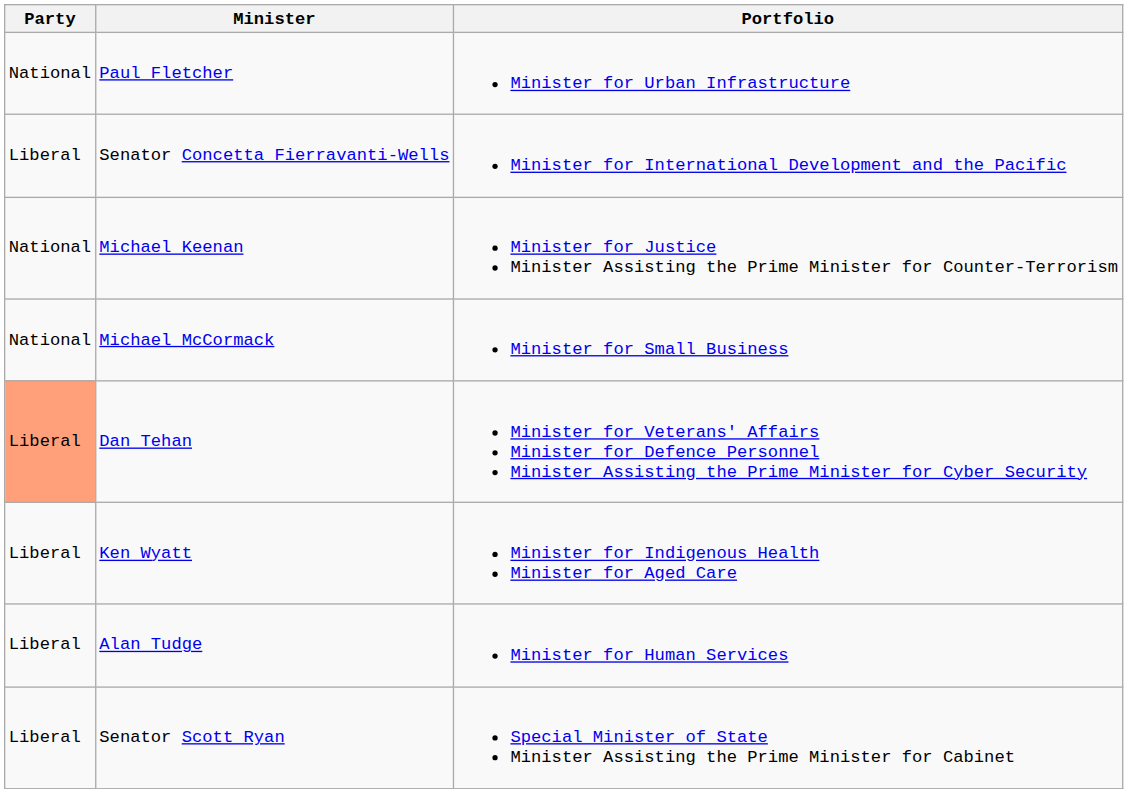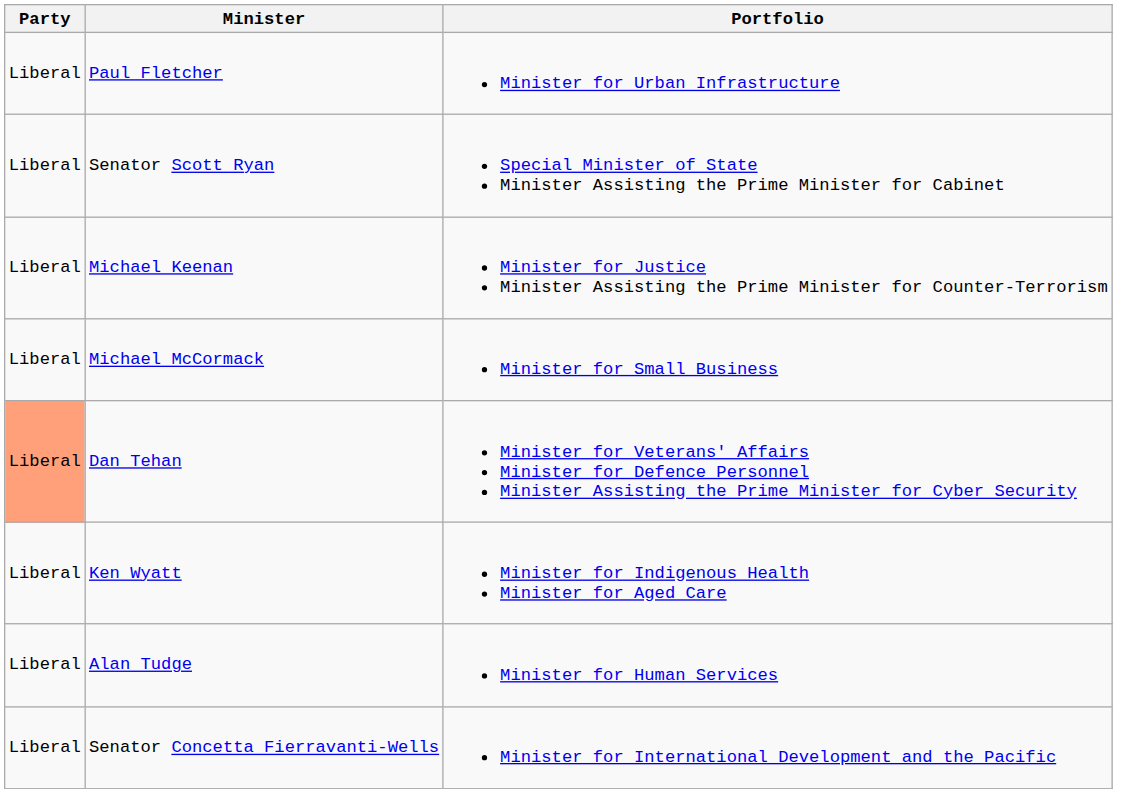Paul Fletcher | Party: National -> Liberal
rows swapped: Senator Concetta Fierravanti-Wells <-> Senator Scott Ryan
Michael Keenan | Party: National -> Liberal
Michael McCormack | Party: National -> Liberal
